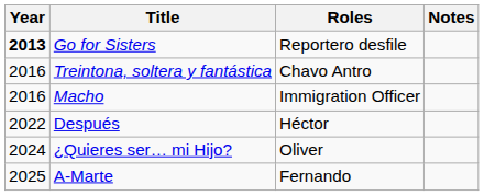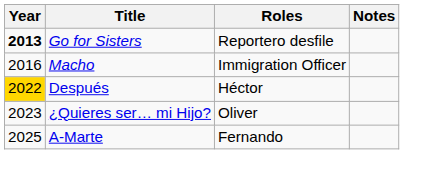- row: 2016 | Treintona, soltera y fantástica | Chavo Antro
Después | Year: no background -> gold background
¿Quieres ser… mi Hijo? | Year: 2024 -> 2023
